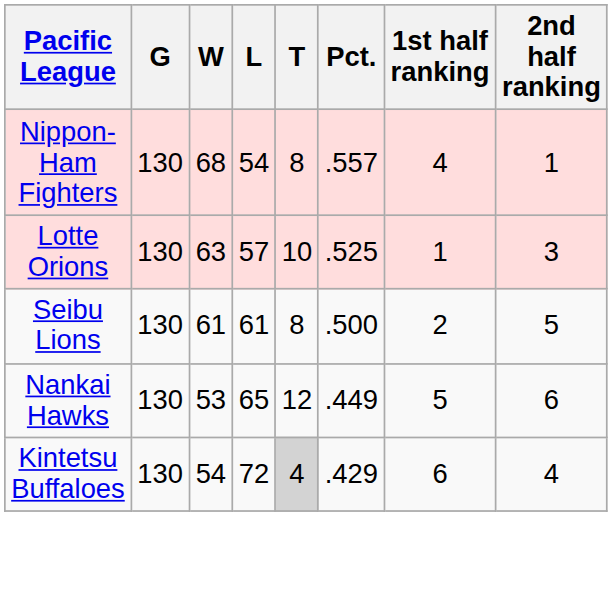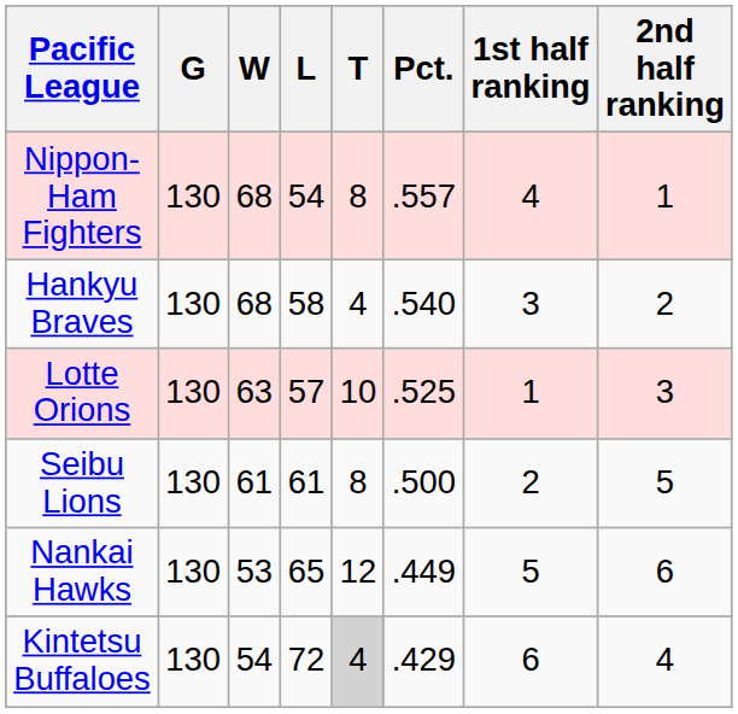+ row: Hankyu Braves | 130 | 68 | 58 | 4 | .540 | 3 | 2
